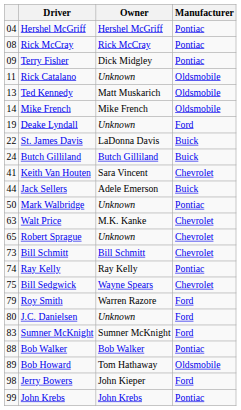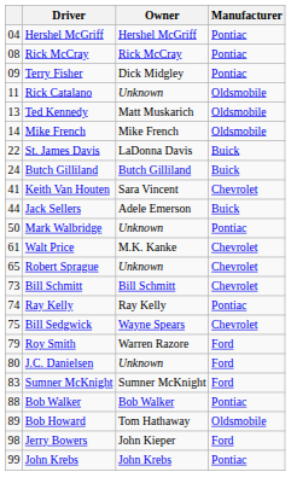- row: 19 | Deake Lyndall | Unknown | Ford
Walt Price | column 1: 63 -> 61
